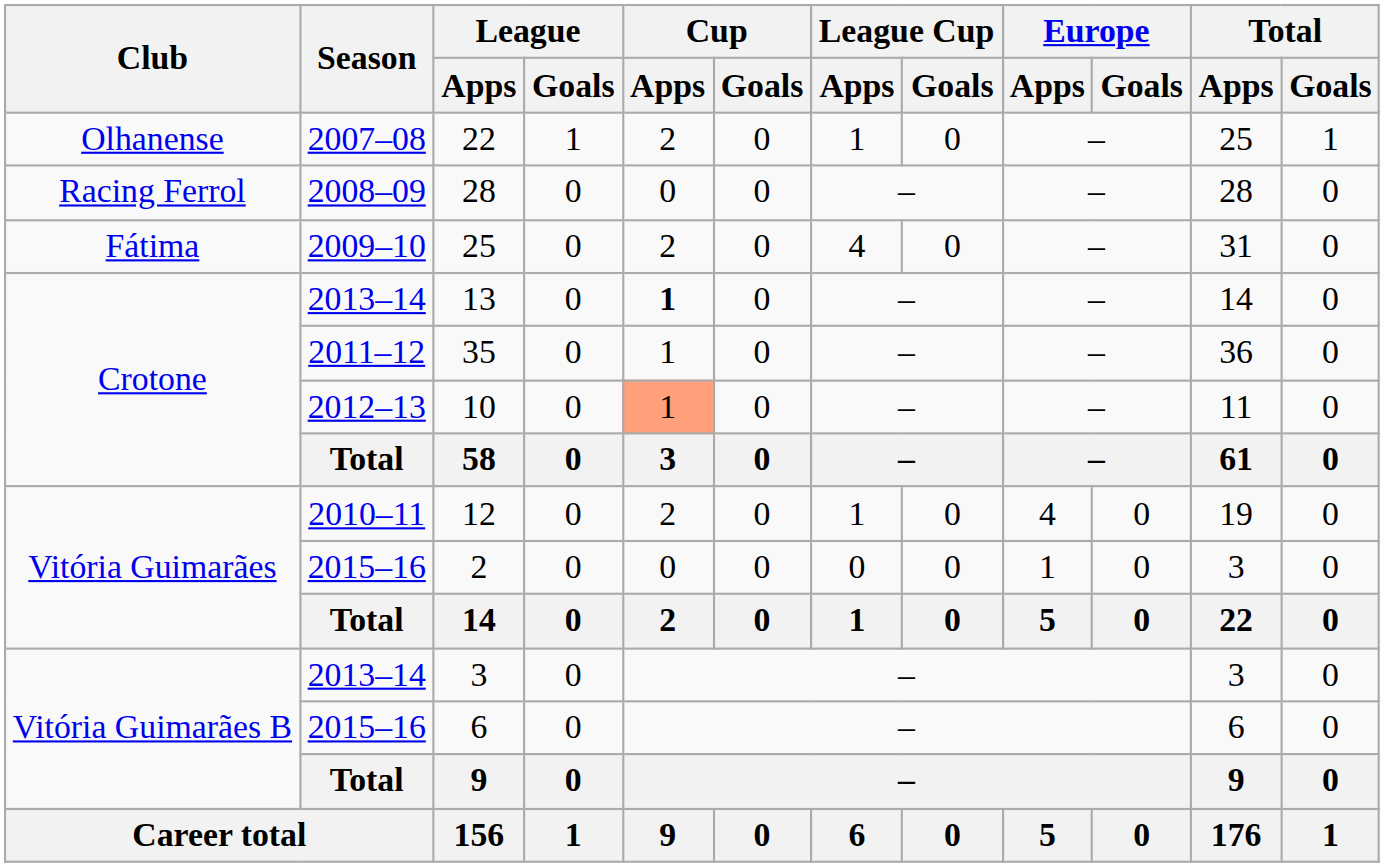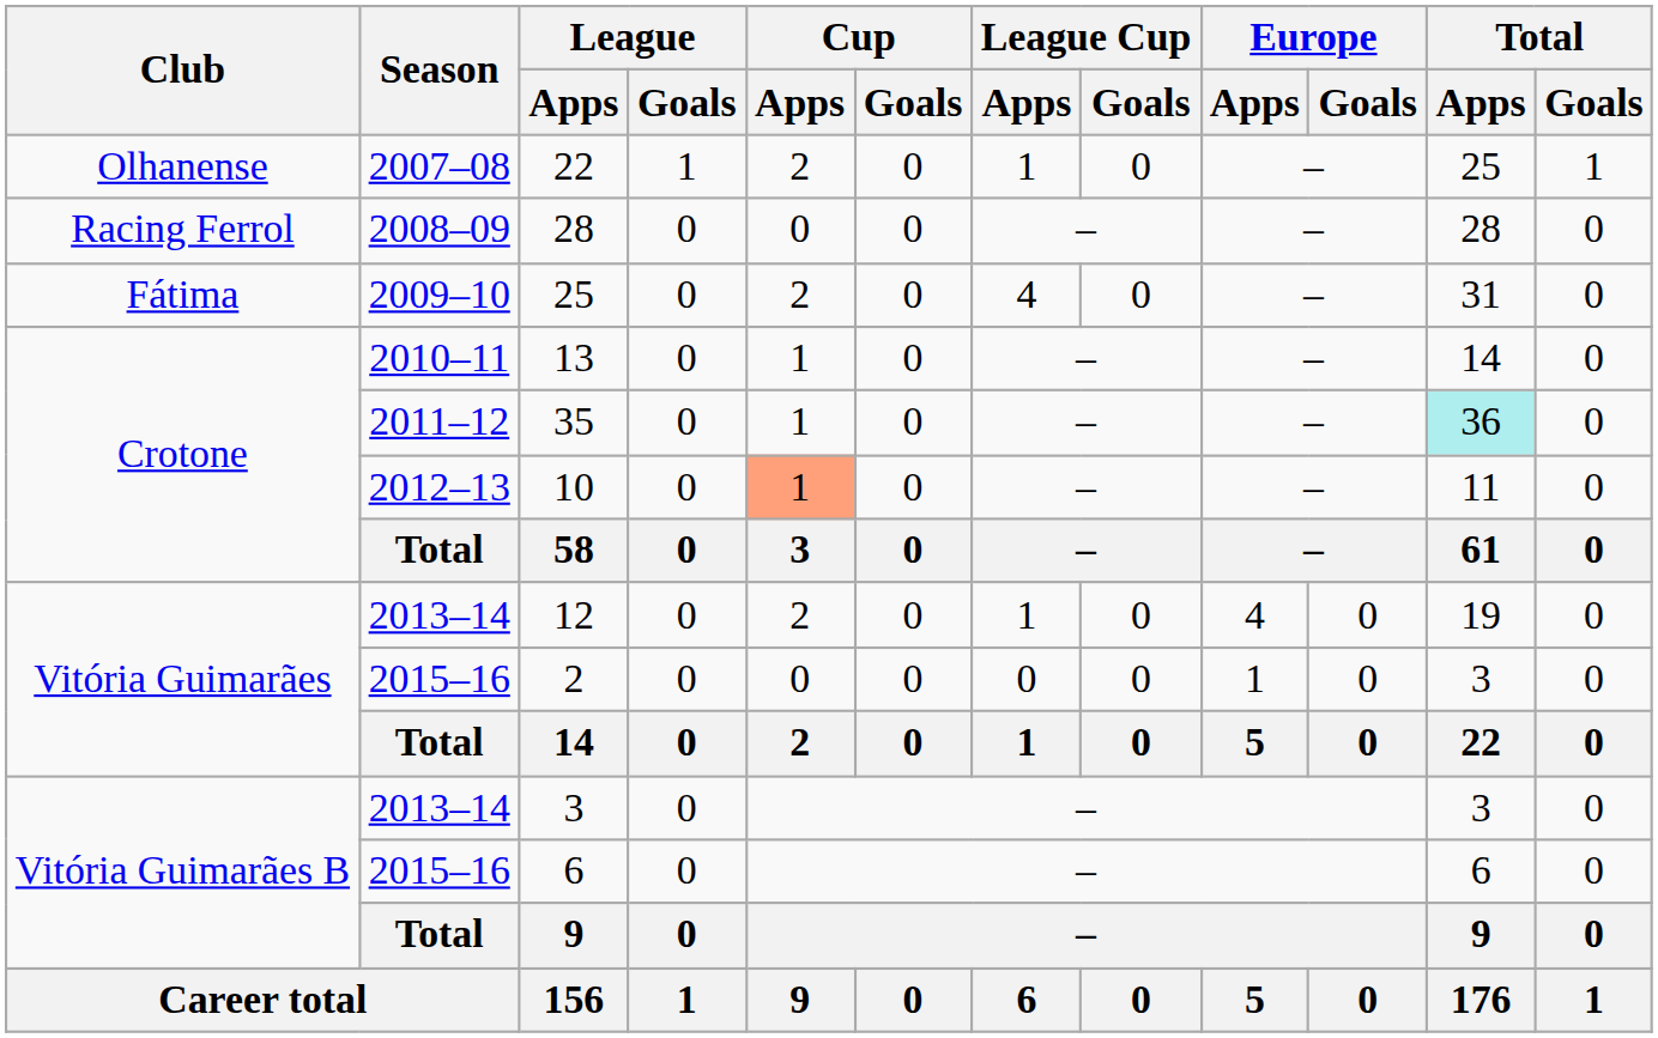13 | Season: 2013–14 -> 2010–11
13 | Cup / Apps: bold -> normal
35 | Total / Apps: no background -> paleturquoise background
12 | Season: 2010–11 -> 2013–14
